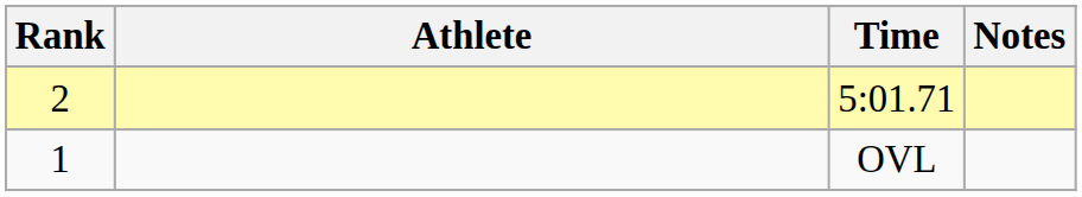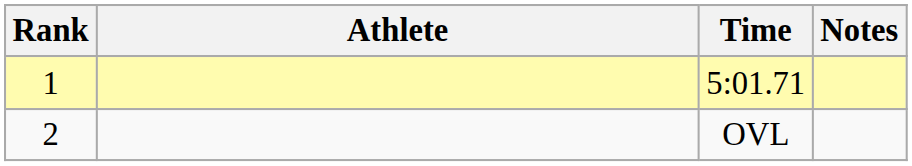5:01.71 | Rank: 2 -> 1
OVL | Rank: 1 -> 2
